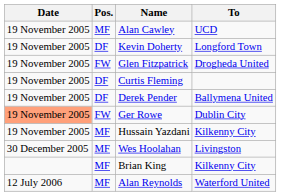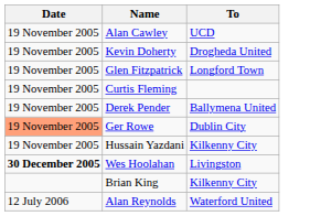- column: Pos. | MF | DF | FW | DF | DF | FW | MF | MF | MF | MF
Kevin Doherty | To: Longford Town -> Drogheda United
Glen Fitzpatrick | To: Drogheda United -> Longford Town
Wes Hoolahan | Date: normal -> bold
